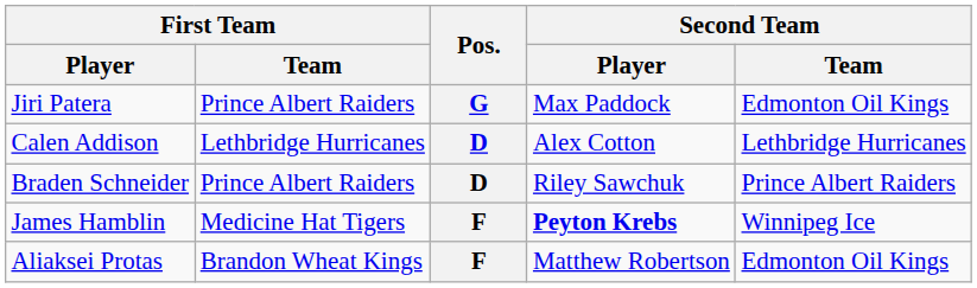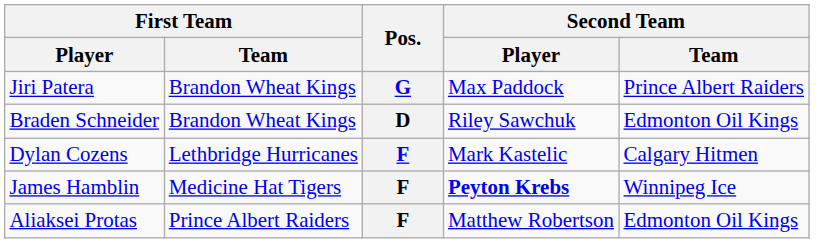Jiri Patera | First Team / Team: Prince Albert Raiders -> Brandon Wheat Kings
Jiri Patera | Second Team / Team: Edmonton Oil Kings -> Prince Albert Raiders
- row: Calen Addison | Lethbridge Hurricanes | D | Alex Cotton | Lethbridge Hurricanes
Braden Schneider | First Team / Team: Prince Albert Raiders -> Brandon Wheat Kings
Braden Schneider | Second Team / Team: Prince Albert Raiders -> Edmonton Oil Kings
+ row: Dylan Cozens | Lethbridge Hurricanes | F | Mark Kastelic | Calgary Hitmen
Aliaksei Protas | First Team / Team: Brandon Wheat Kings -> Prince Albert Raiders
